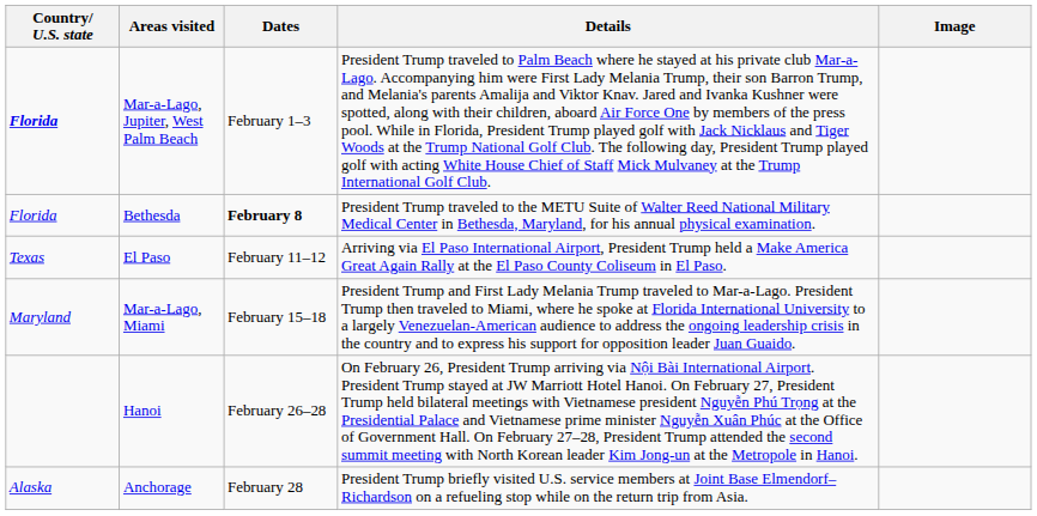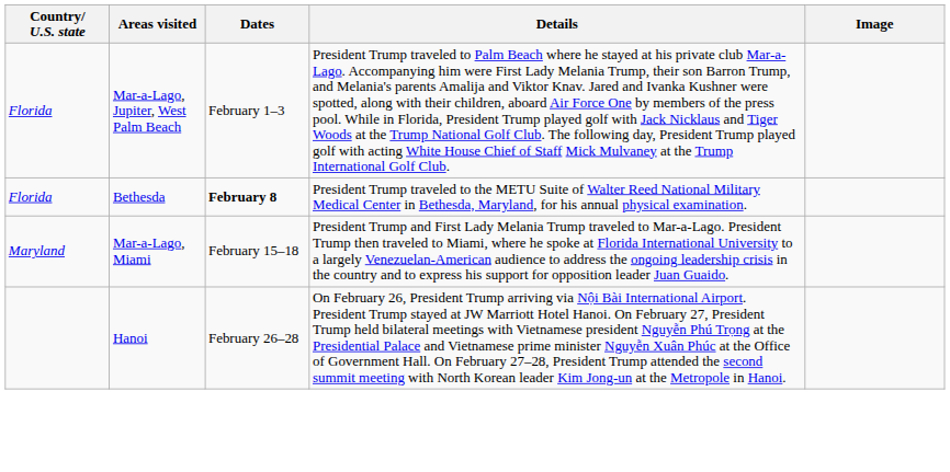Mar-a-Lago, Jupiter, West Palm Beach | Country/ U.S. state: bold -> normal
- row: Texas | El Paso | February 11–12 | Arriving via El Paso International Airport, President Trump held a Make America Great Again Rally at the El Paso County Coliseum in El Paso.
- row: Alaska | Anchorage | February 28 | President Trump briefly visited U.S. service members at Joint Base Elmendorf–Richardson on a refueling stop while on the return trip from Asia.
